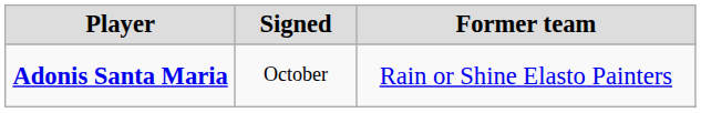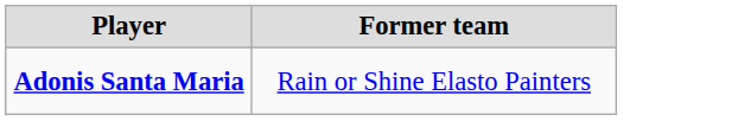- column: Signed | October
